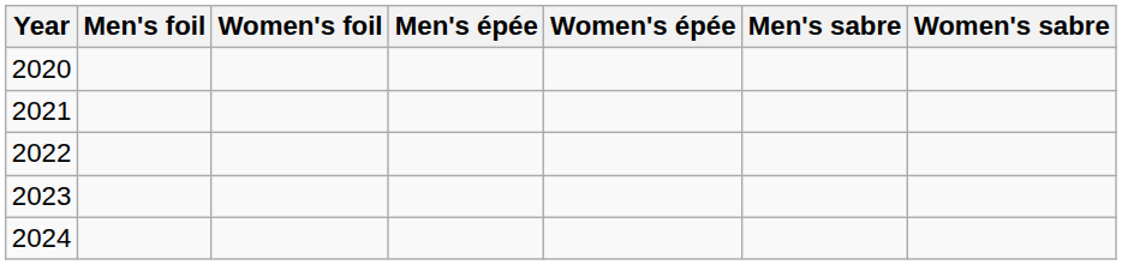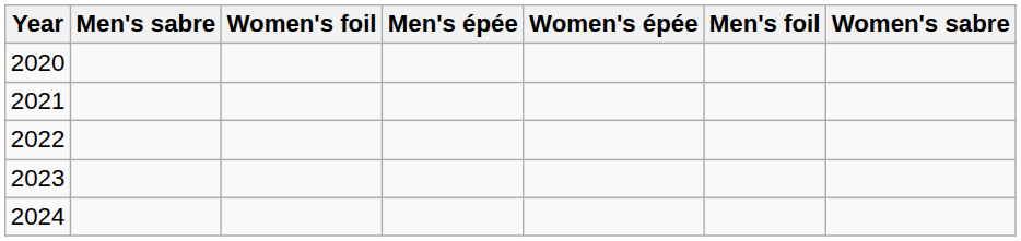columns swapped: Men's foil <-> Men's sabre
